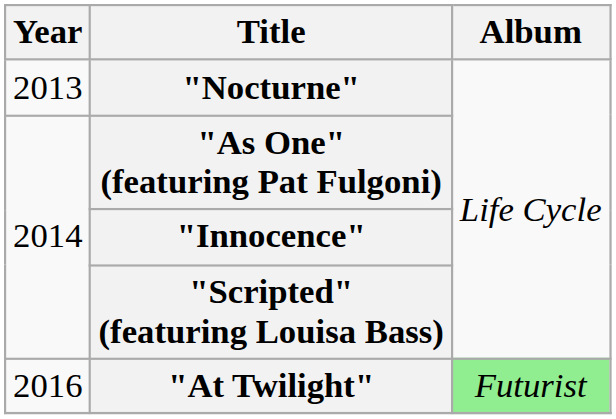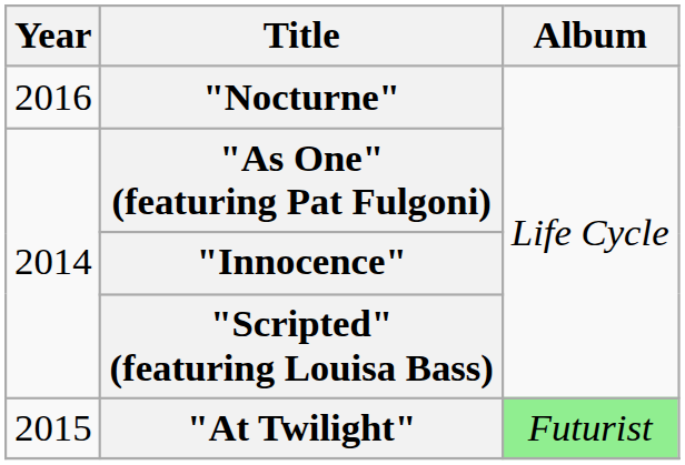"Nocturne" | Year: 2013 -> 2016
"At Twilight" | Year: 2016 -> 2015
